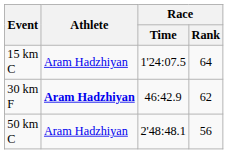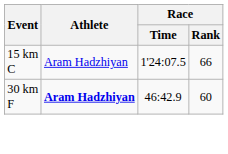15 km C | Race / Rank: 64 -> 66
30 km F | Race / Rank: 62 -> 60
- row: 50 km C | Aram Hadzhiyan | 2'48:48.1 | 56
